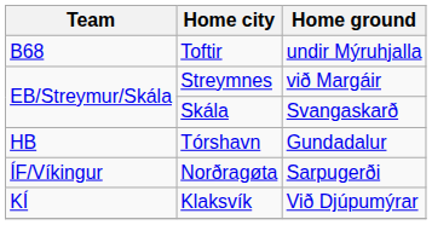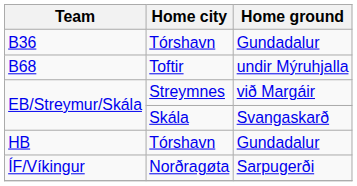+ row: B36 | Tórshavn | Gundadalur
- row: KÍ | Klaksvík | Við Djúpumýrar
